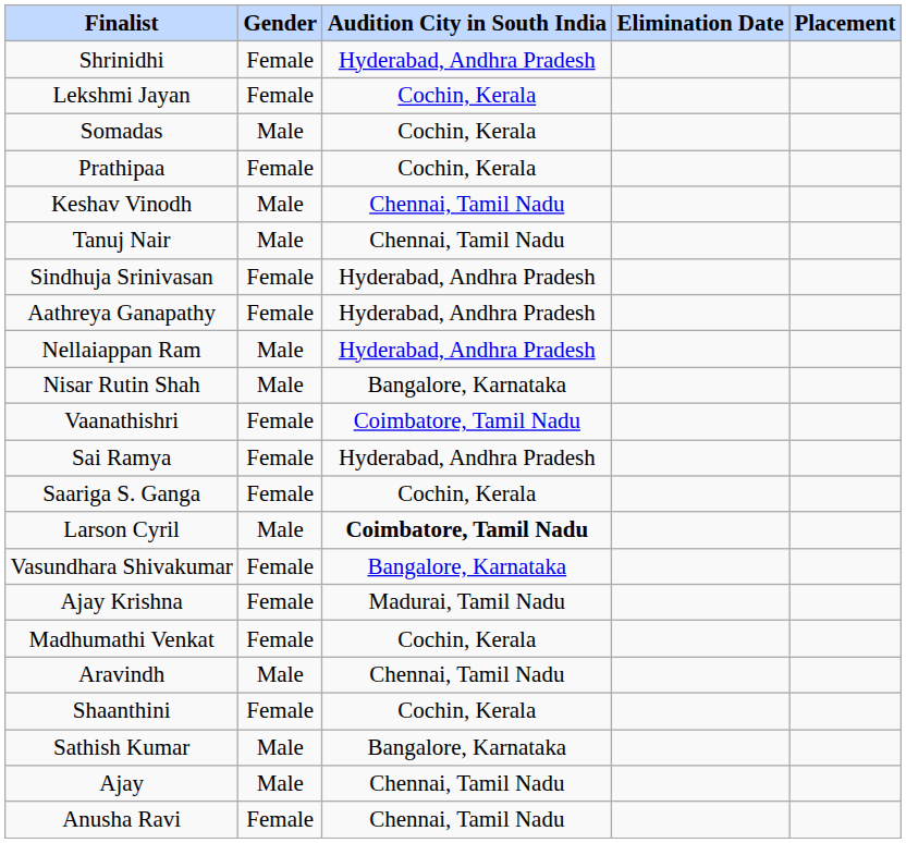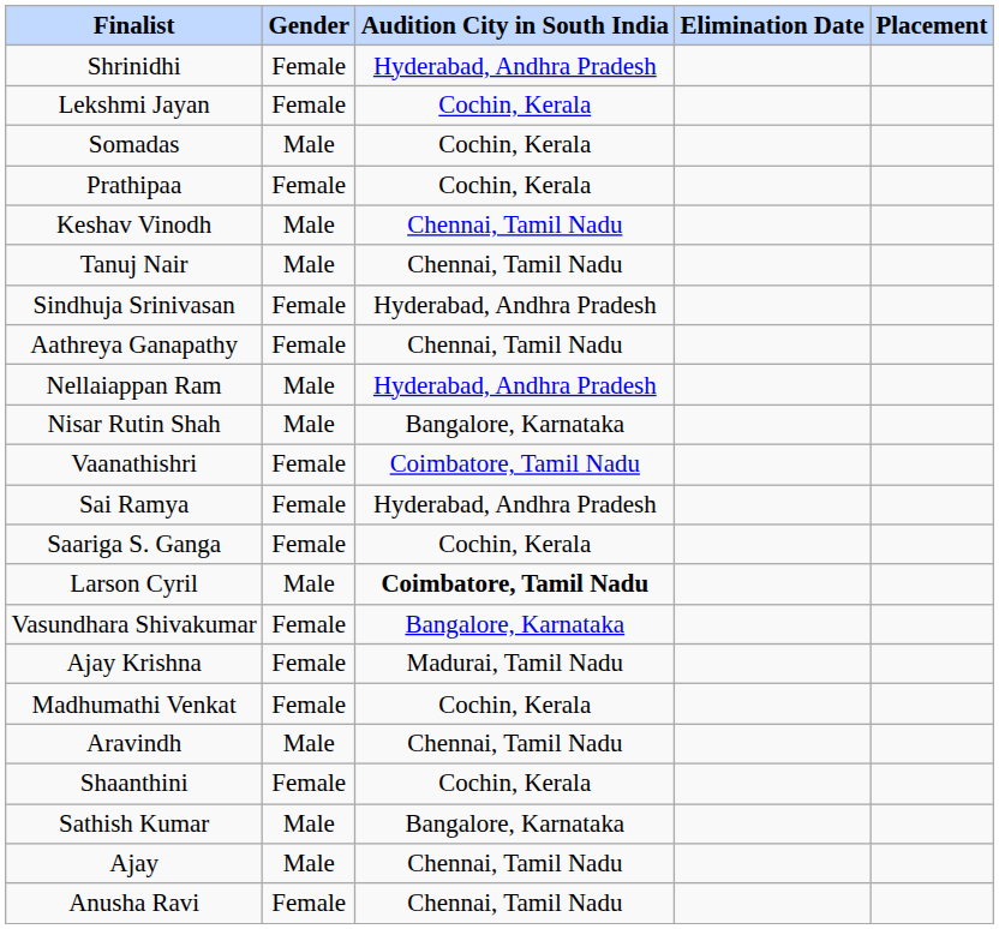Aathreya Ganapathy | Audition City in South India: Hyderabad, Andhra Pradesh -> Chennai, Tamil Nadu
